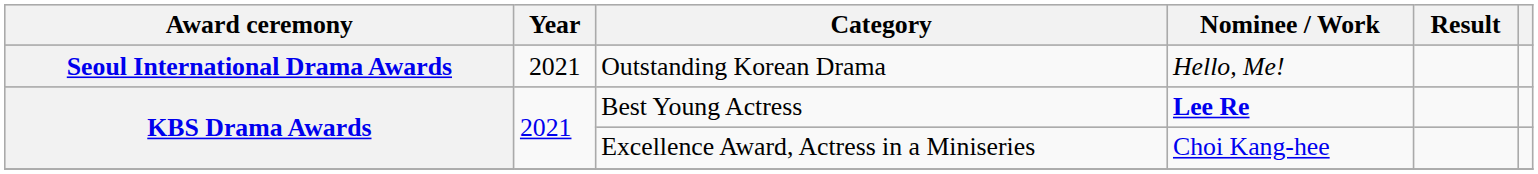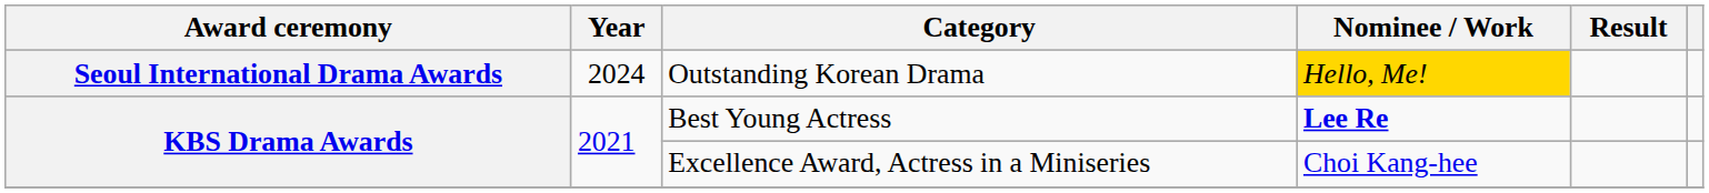Outstanding Korean Drama | Year: 2021 -> 2024
Outstanding Korean Drama | Nominee / Work: no background -> gold background
